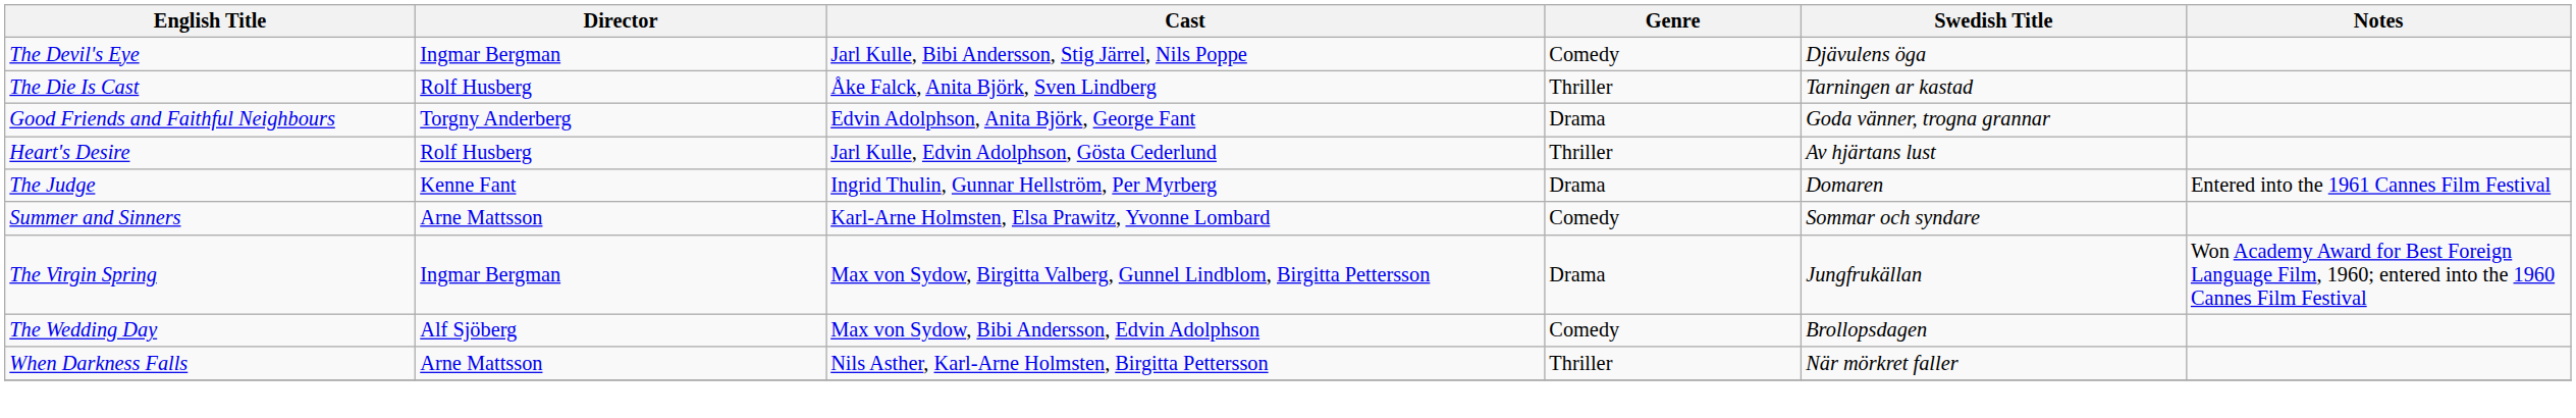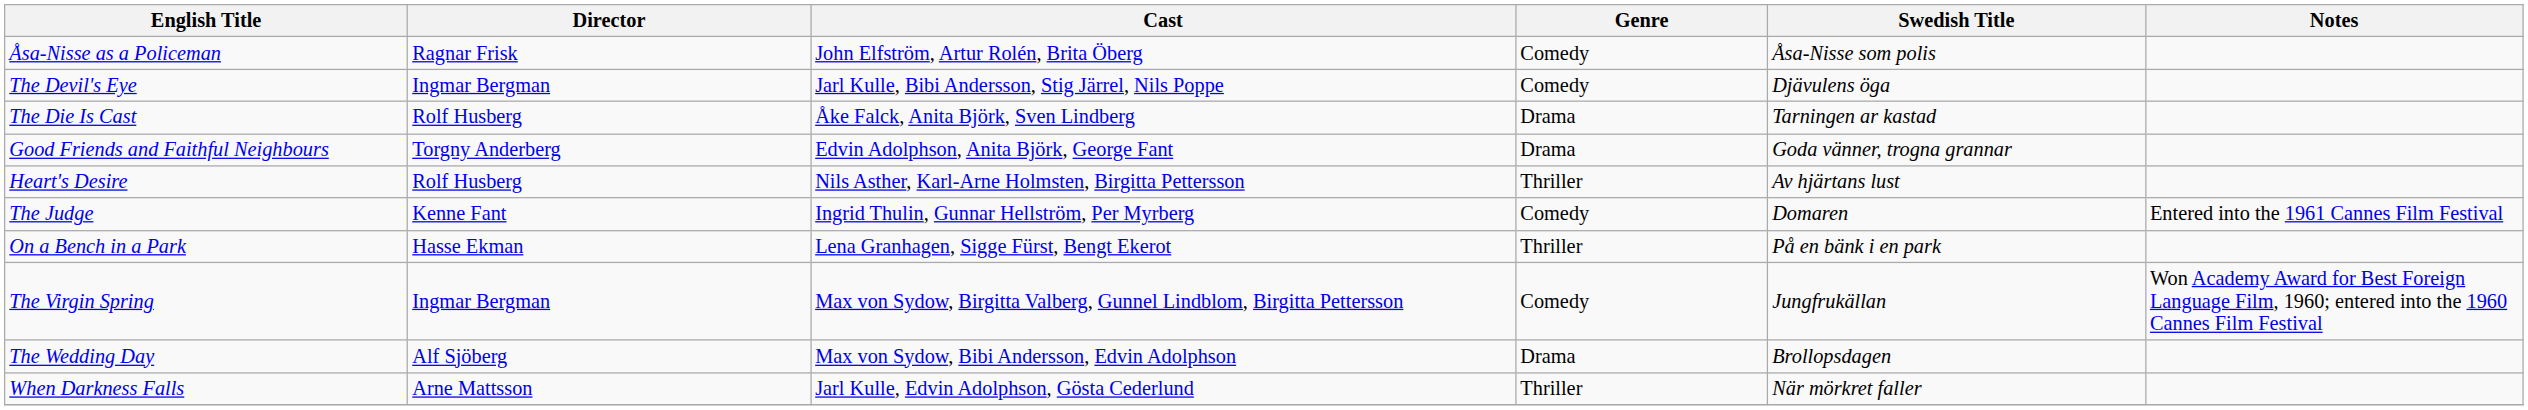+ row: Åsa-Nisse as a Policeman | Ragnar Frisk | John Elfström, Artur Rolén, Brita Öberg | Comedy | Åsa-Nisse som polis
The Die Is Cast | Genre: Thriller -> Drama
Heart's Desire | Cast: Jarl Kulle, Edvin Adolphson, Gösta Cederlund -> Nils Asther, Karl-Arne Holmsten, Birgitta Pettersson
The Judge | Genre: Drama -> Comedy
+ row: On a Bench in a Park | Hasse Ekman | Lena Granhagen, Sigge Fürst, Bengt Ekerot | Thriller | På en bänk i en park
- row: Summer and Sinners | Arne Mattsson | Karl-Arne Holmsten, Elsa Prawitz, Yvonne Lombard | Comedy | Sommar och syndare
The Virgin Spring | Genre: Drama -> Comedy
The Wedding Day | Genre: Comedy -> Drama
When Darkness Falls | Cast: Nils Asther, Karl-Arne Holmsten, Birgitta Pettersson -> Jarl Kulle, Edvin Adolphson, Gösta Cederlund
